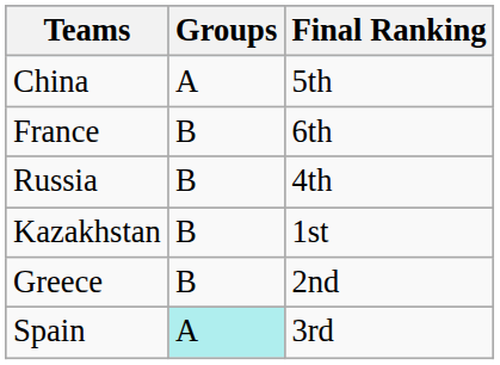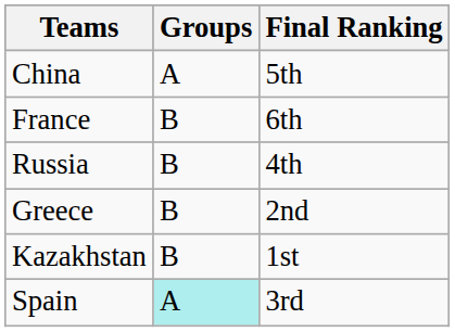rows swapped: Greece <-> Kazakhstan
